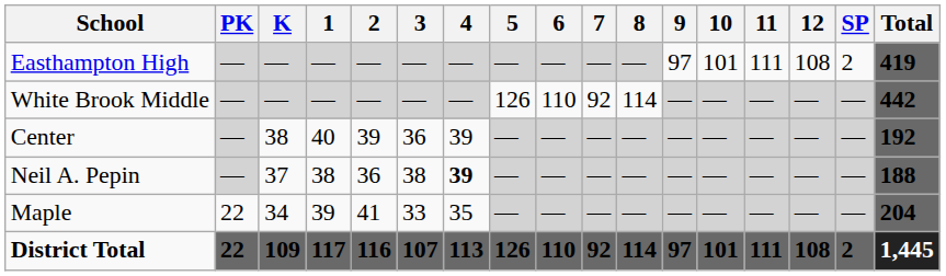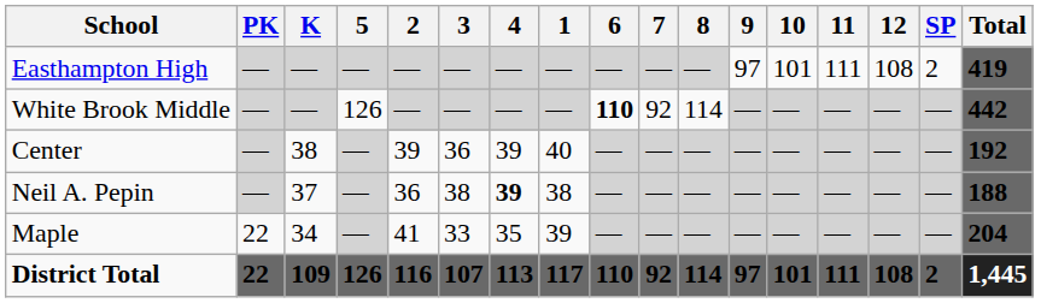columns swapped: 1 <-> 5
White Brook Middle | 6: normal -> bold
